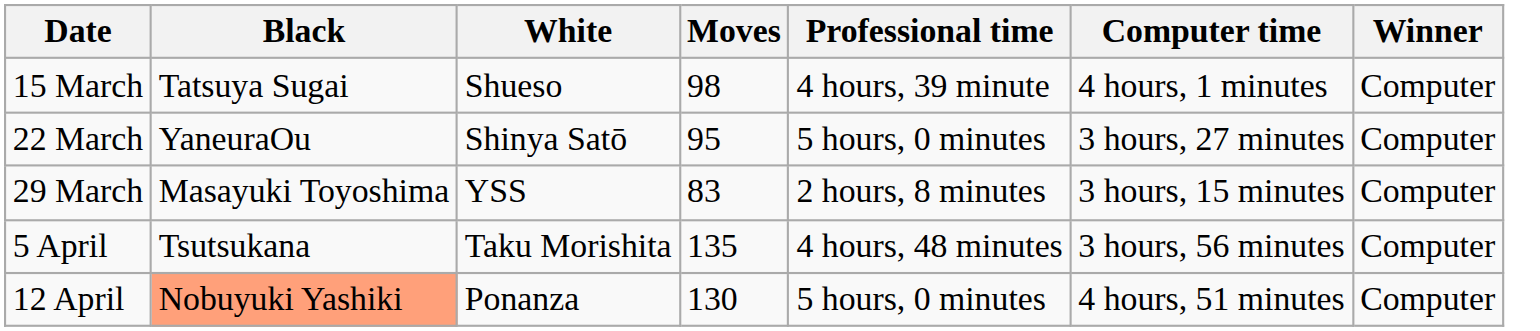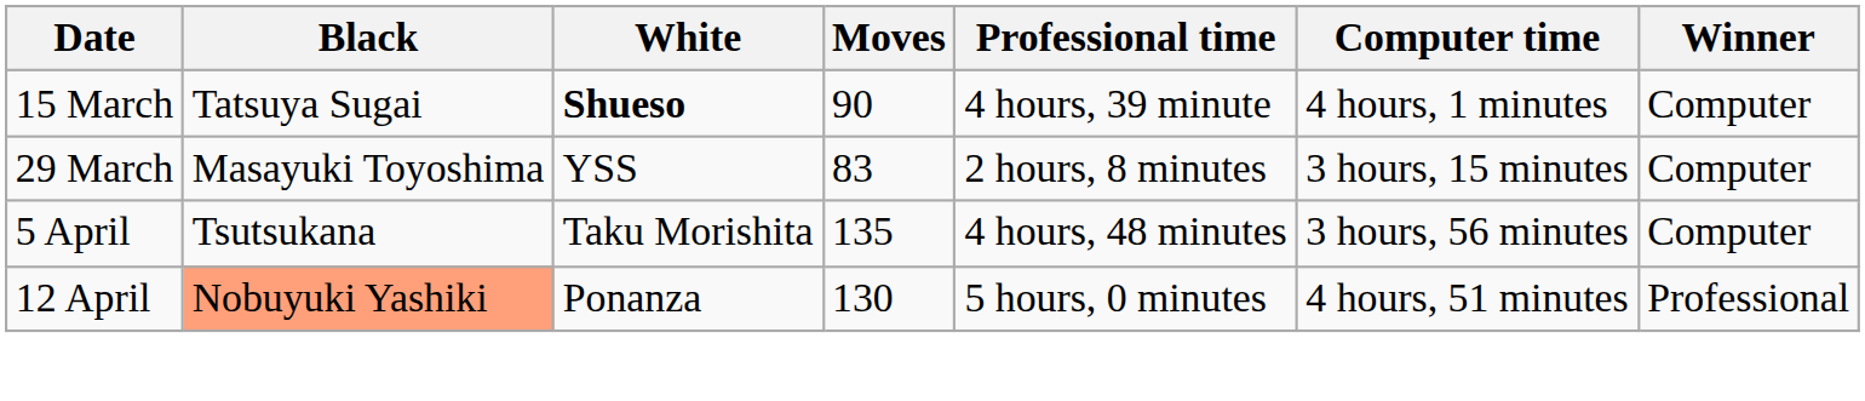15 March | White: normal -> bold
15 March | Moves: 98 -> 90
- row: 22 March | YaneuraOu | Shinya Satō | 95 | 5 hours, 0 minutes | 3 hours, 27 minutes | Computer
12 April | Winner: Computer -> Professional
